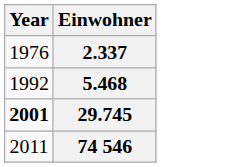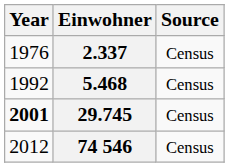+ column: Source | Census | Census | Census | Census
74 546 | Year: 2011 -> 2012
